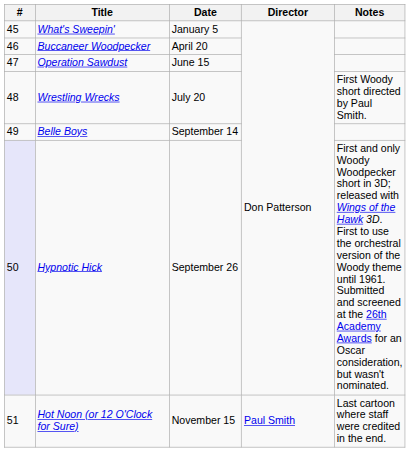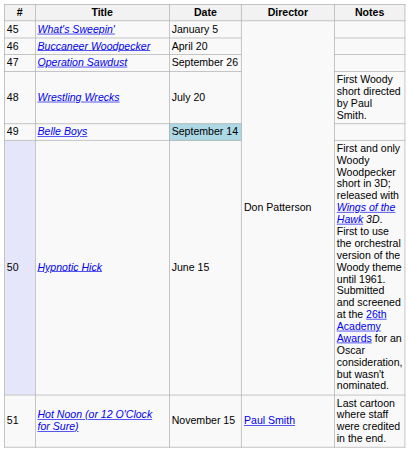Operation Sawdust | Date: June 15 -> September 26
Belle Boys | Date: no background -> lightblue background
Hypnotic Hick | Date: September 26 -> June 15
